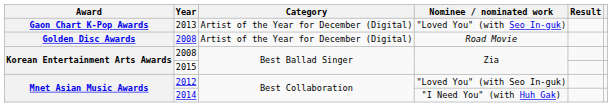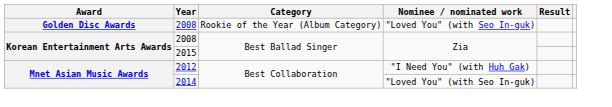- row: Gaon Chart K-Pop Awards | 2013 | Artist of the Year for December (Digital) | "Loved You" (with Seo In-guk)
Golden Disc Awards / 2008 | Category: Artist of the Year for December (Digital) -> Rookie of the Year (Album Category)
Golden Disc Awards / 2008 | Nominee / nominated work: Road Movie -> "Loved You" (with Seo In-guk)
2012 | Nominee / nominated work: "Loved You" (with Seo In-guk) -> "I Need You" (with Huh Gak)
2014 | Nominee / nominated work: "I Need You" (with Huh Gak) -> "Loved You" (with Seo In-guk)
